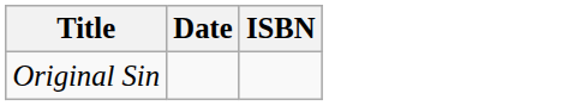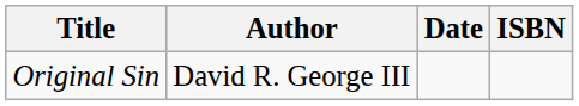+ column: Author | David R. George III
